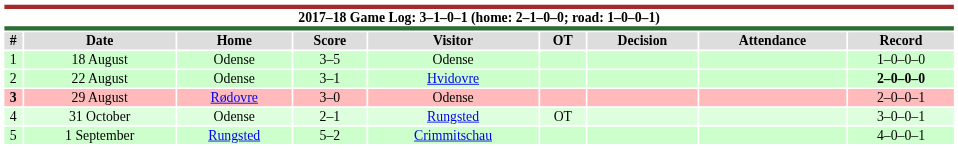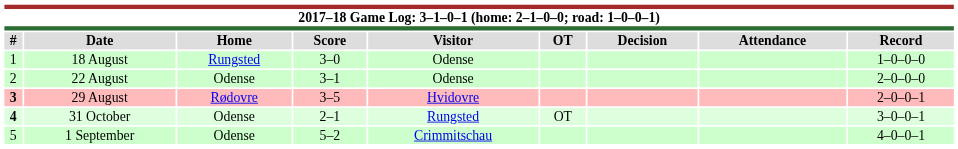18 August | Home: Odense -> Rungsted
18 August | Score: 3–5 -> 3–0
22 August | Visitor: Hvidovre -> Odense
22 August | Record: bold -> normal
29 August | Score: 3–0 -> 3–5
29 August | Visitor: Odense -> Hvidovre
31 October | #: normal -> bold
1 September | Home: Rungsted -> Odense
